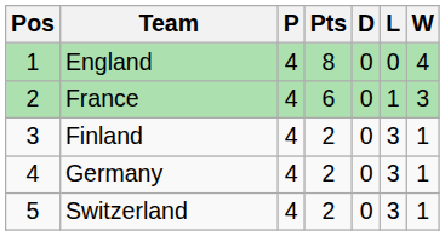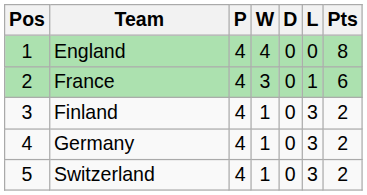columns swapped: W <-> Pts
